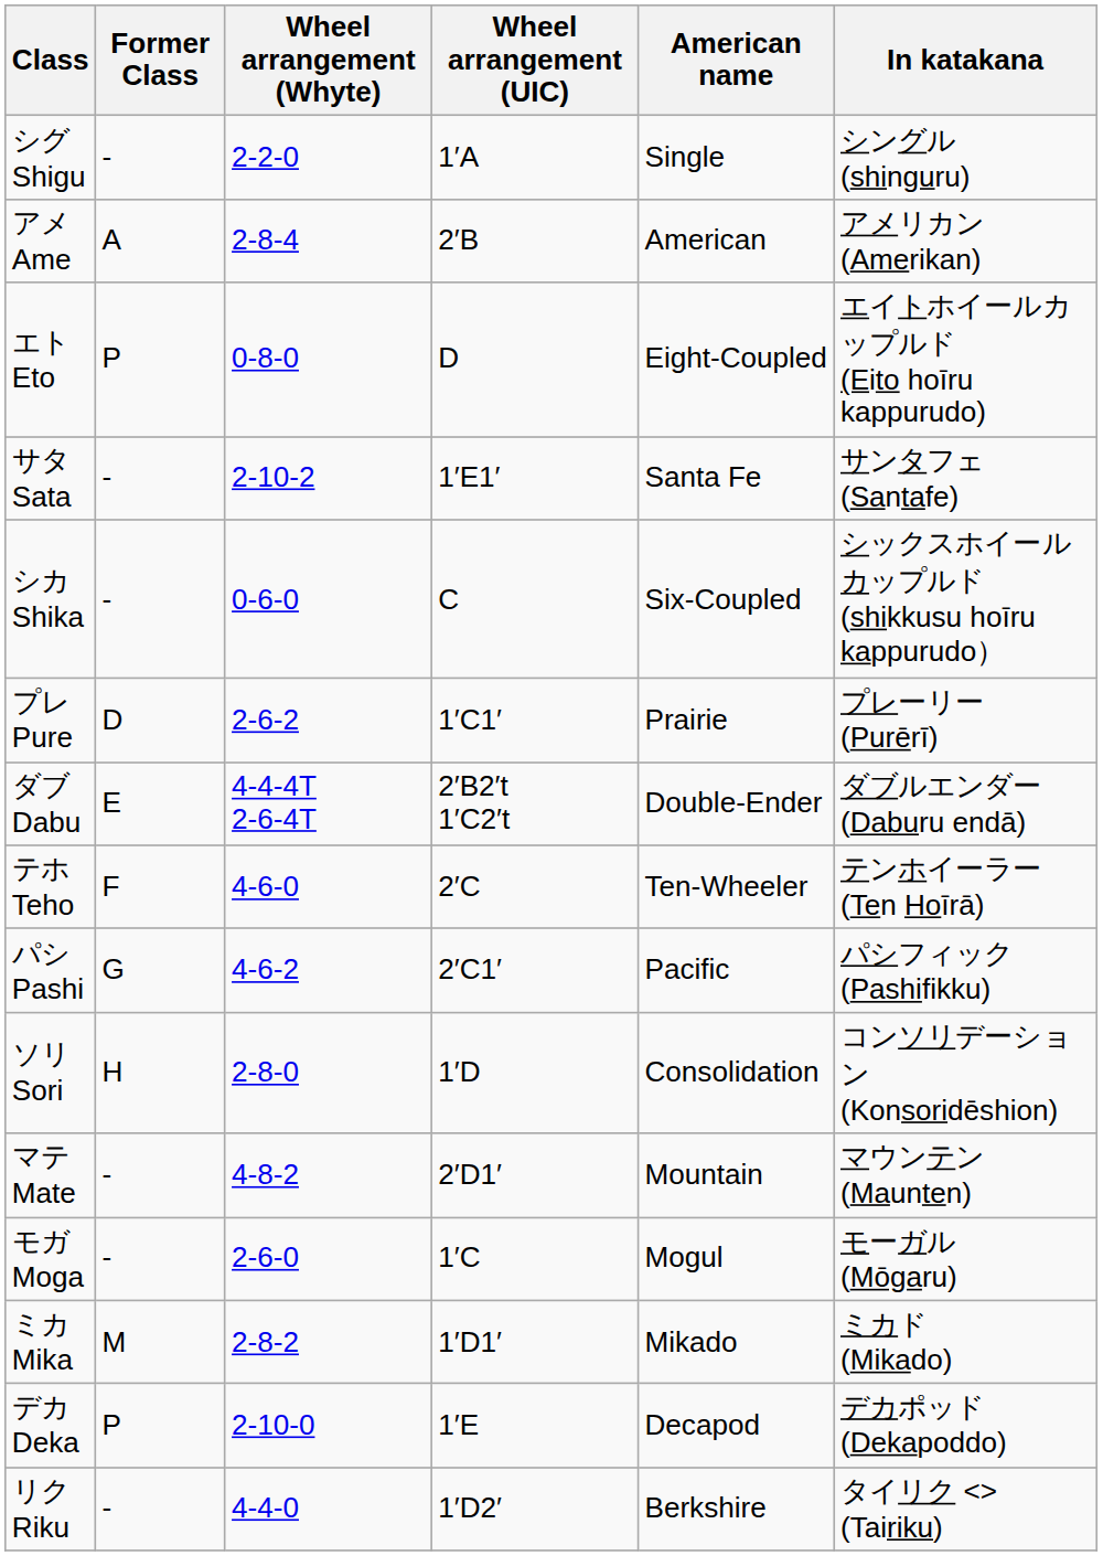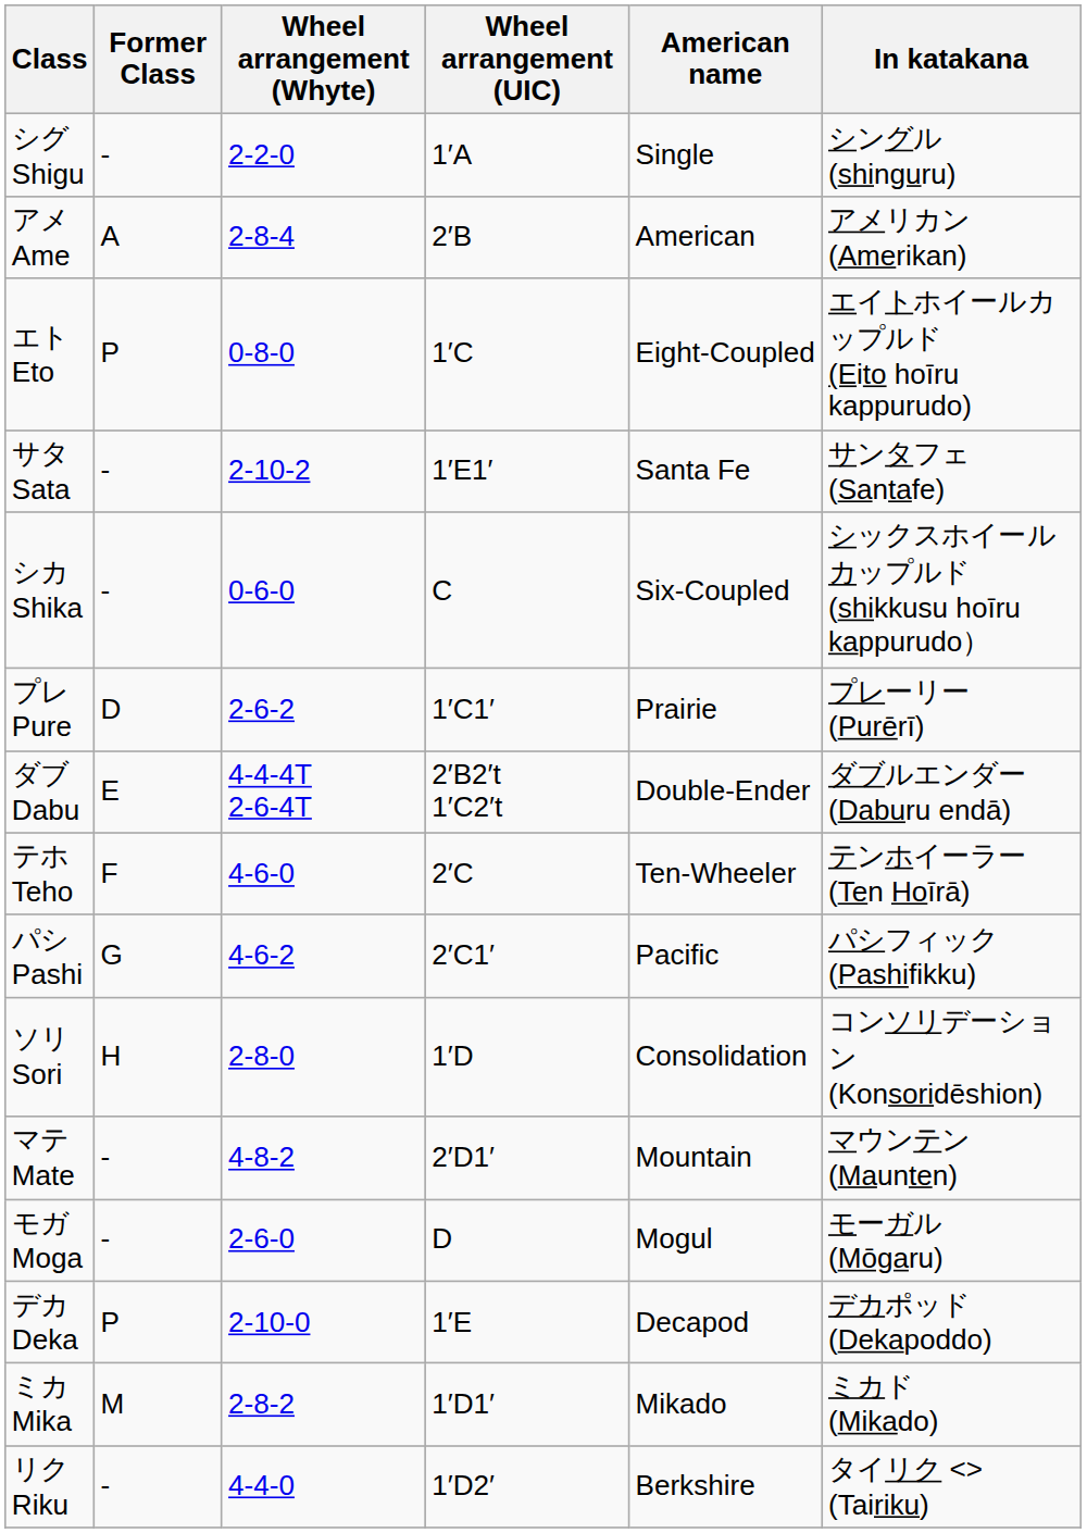エト Eto | Wheel arrangement (UIC): D -> 1′C
モガ Moga | Wheel arrangement (UIC): 1′C -> D
rows swapped: ミカ Mika <-> デカ Deka
